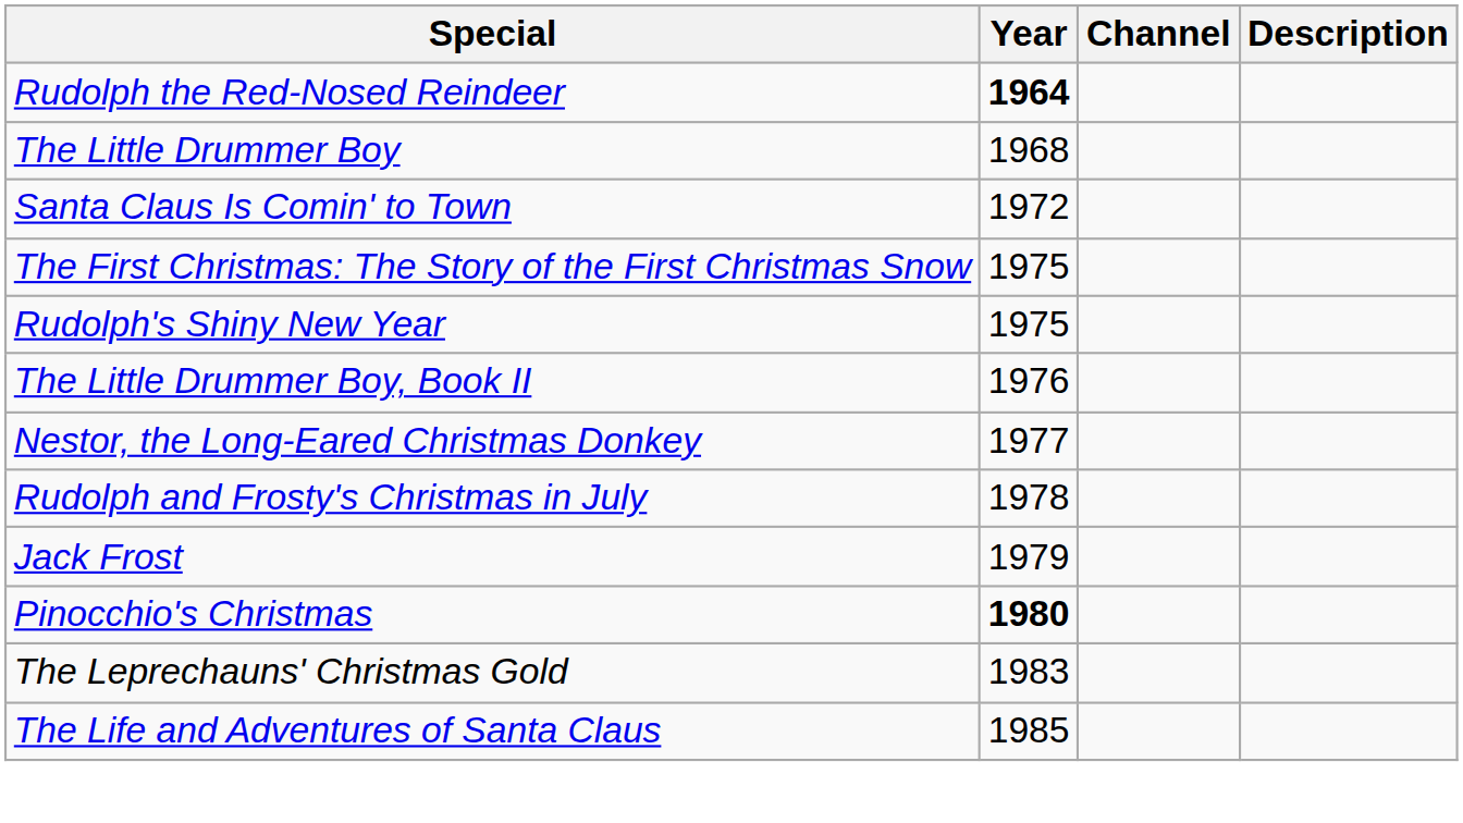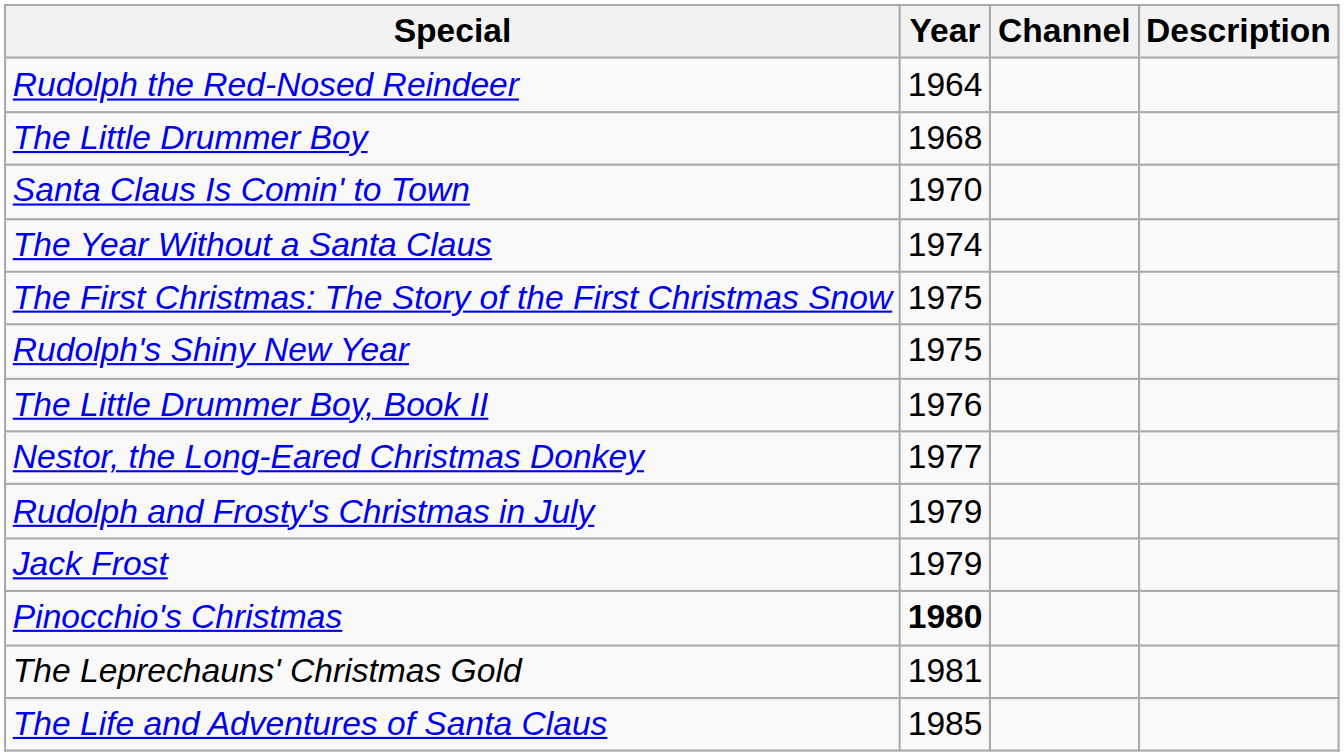Rudolph the Red-Nosed Reindeer | Year: bold -> normal
Santa Claus Is Comin' to Town | Year: 1972 -> 1970
+ row: The Year Without a Santa Claus | 1974
Rudolph and Frosty's Christmas in July | Year: 1978 -> 1979
The Leprechauns' Christmas Gold | Year: 1983 -> 1981
